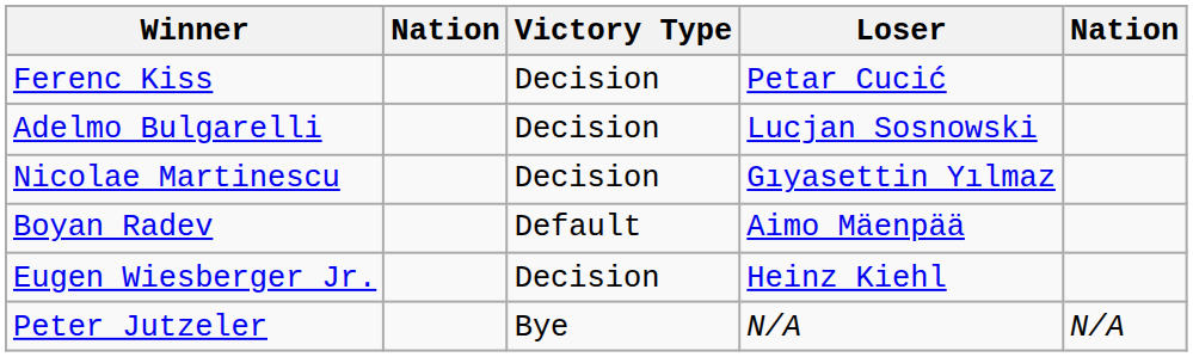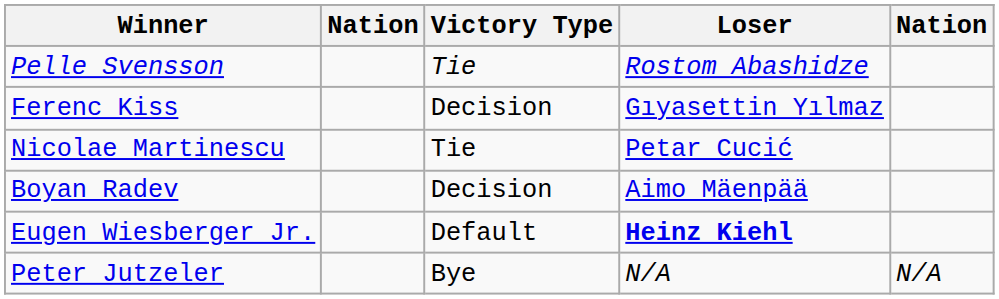+ row: Pelle Svensson | Tie | Rostom Abashidze
Ferenc Kiss | Loser: Petar Cucić -> Gıyasettin Yılmaz
- row: Adelmo Bulgarelli | Decision | Lucjan Sosnowski
Nicolae Martinescu | Victory Type: Decision -> Tie
Nicolae Martinescu | Loser: Gıyasettin Yılmaz -> Petar Cucić
Boyan Radev | Victory Type: Default -> Decision
Eugen Wiesberger Jr. | Victory Type: Decision -> Default
Eugen Wiesberger Jr. | Loser: normal -> bold
